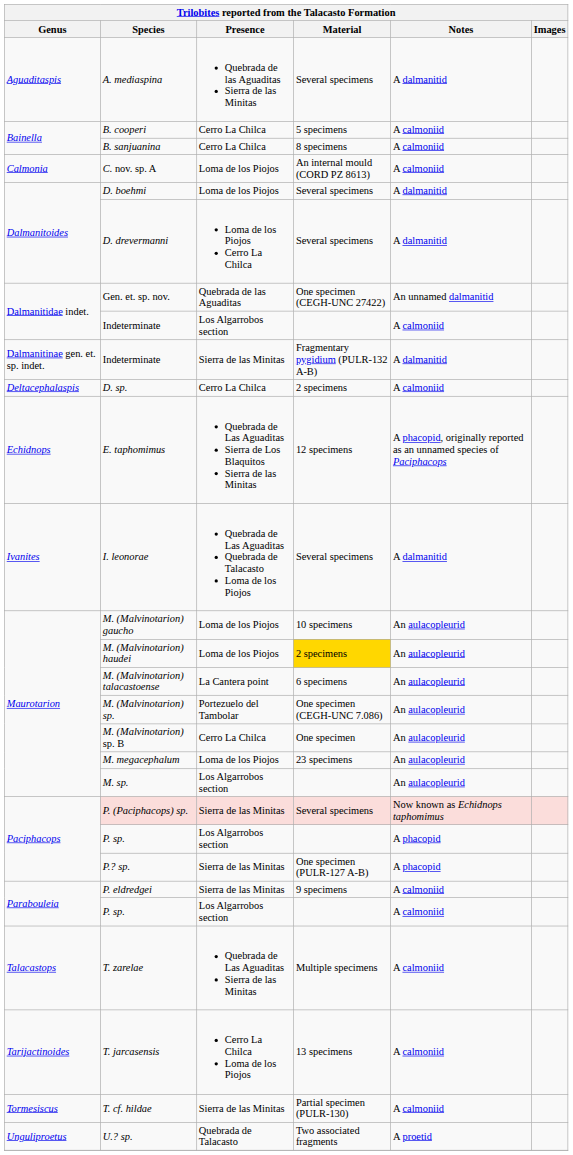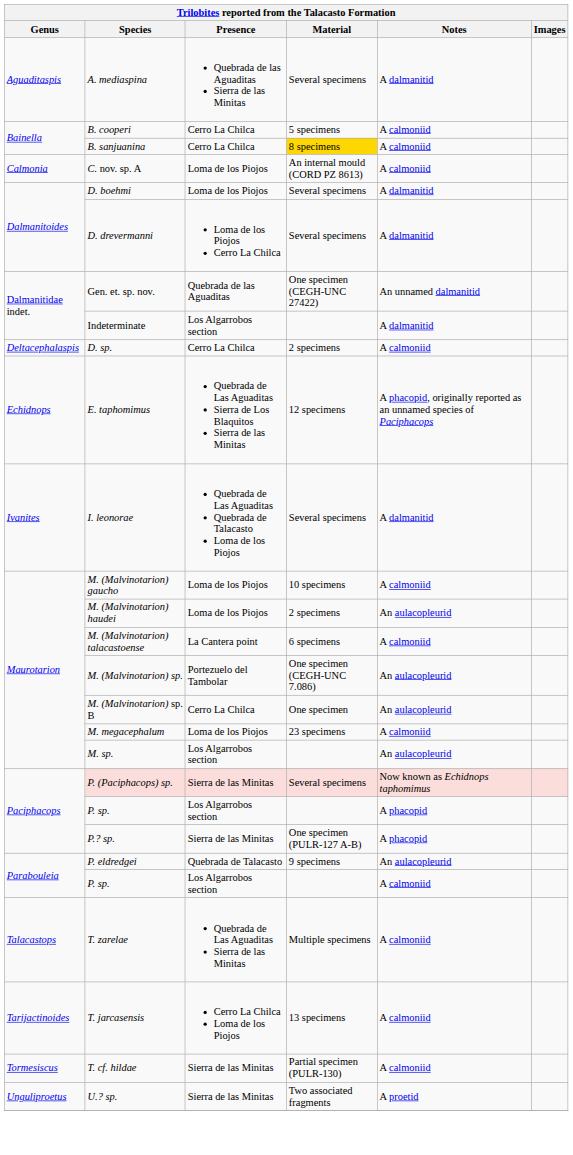B. sanjuanina | Material: no background -> gold background
Dalmanitidae indet. / Indeterminate | Notes: A calmoniid -> A dalmanitid
- row: Dalmanitinae gen. et. sp. indet. | Indeterminate | Sierra de las Minitas | Fragmentary pygidium (PULR-132 A-B) | A dalmanitid
M. (Malvinotarion) gaucho | Notes: An aulacopleurid -> A calmoniid
M. (Malvinotarion) haudei | Material: gold background -> no background
M. (Malvinotarion) talacastoense | Notes: An aulacopleurid -> A calmoniid
M. megacephalum | Notes: An aulacopleurid -> A calmoniid
P. eldredgei | Presence: Sierra de las Minitas -> Quebrada de Talacasto
P. eldredgei | Notes: A calmoniid -> An aulacopleurid
U.? sp. | Presence: Quebrada de Talacasto -> Sierra de las Minitas
